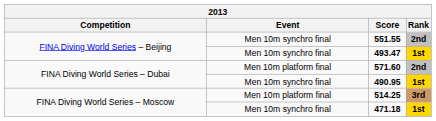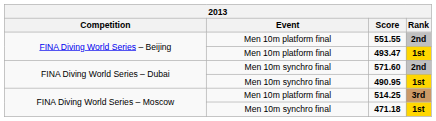551.55 | Event: Men 10m synchro final -> Men 10m platform final
493.47 | Event: Men 10m synchro final -> Men 10m platform final
571.60 | Event: Men 10m platform final -> Men 10m synchro final
